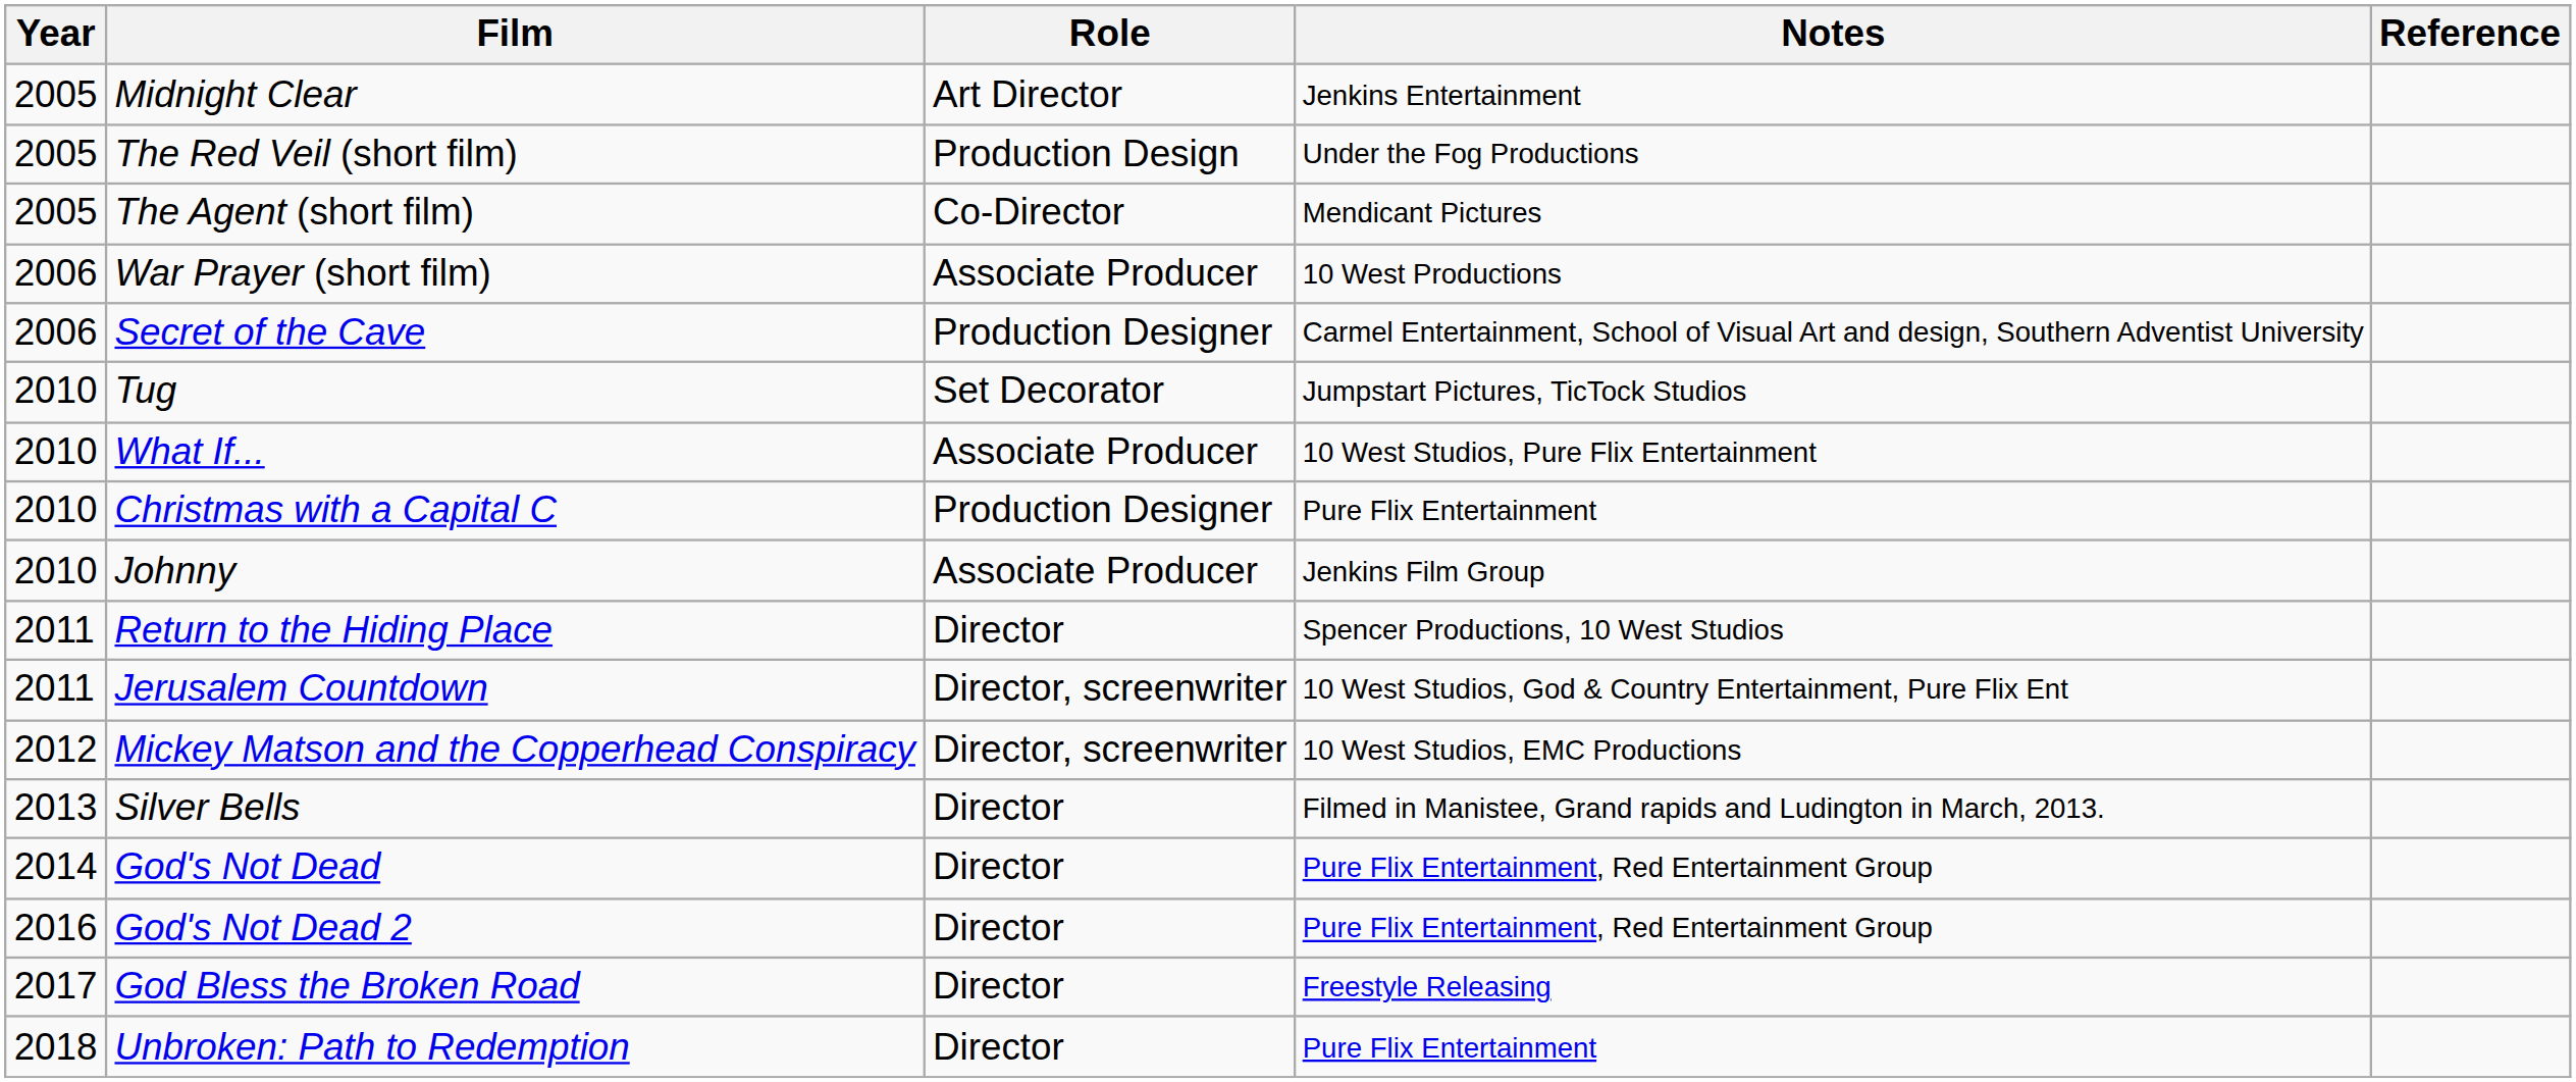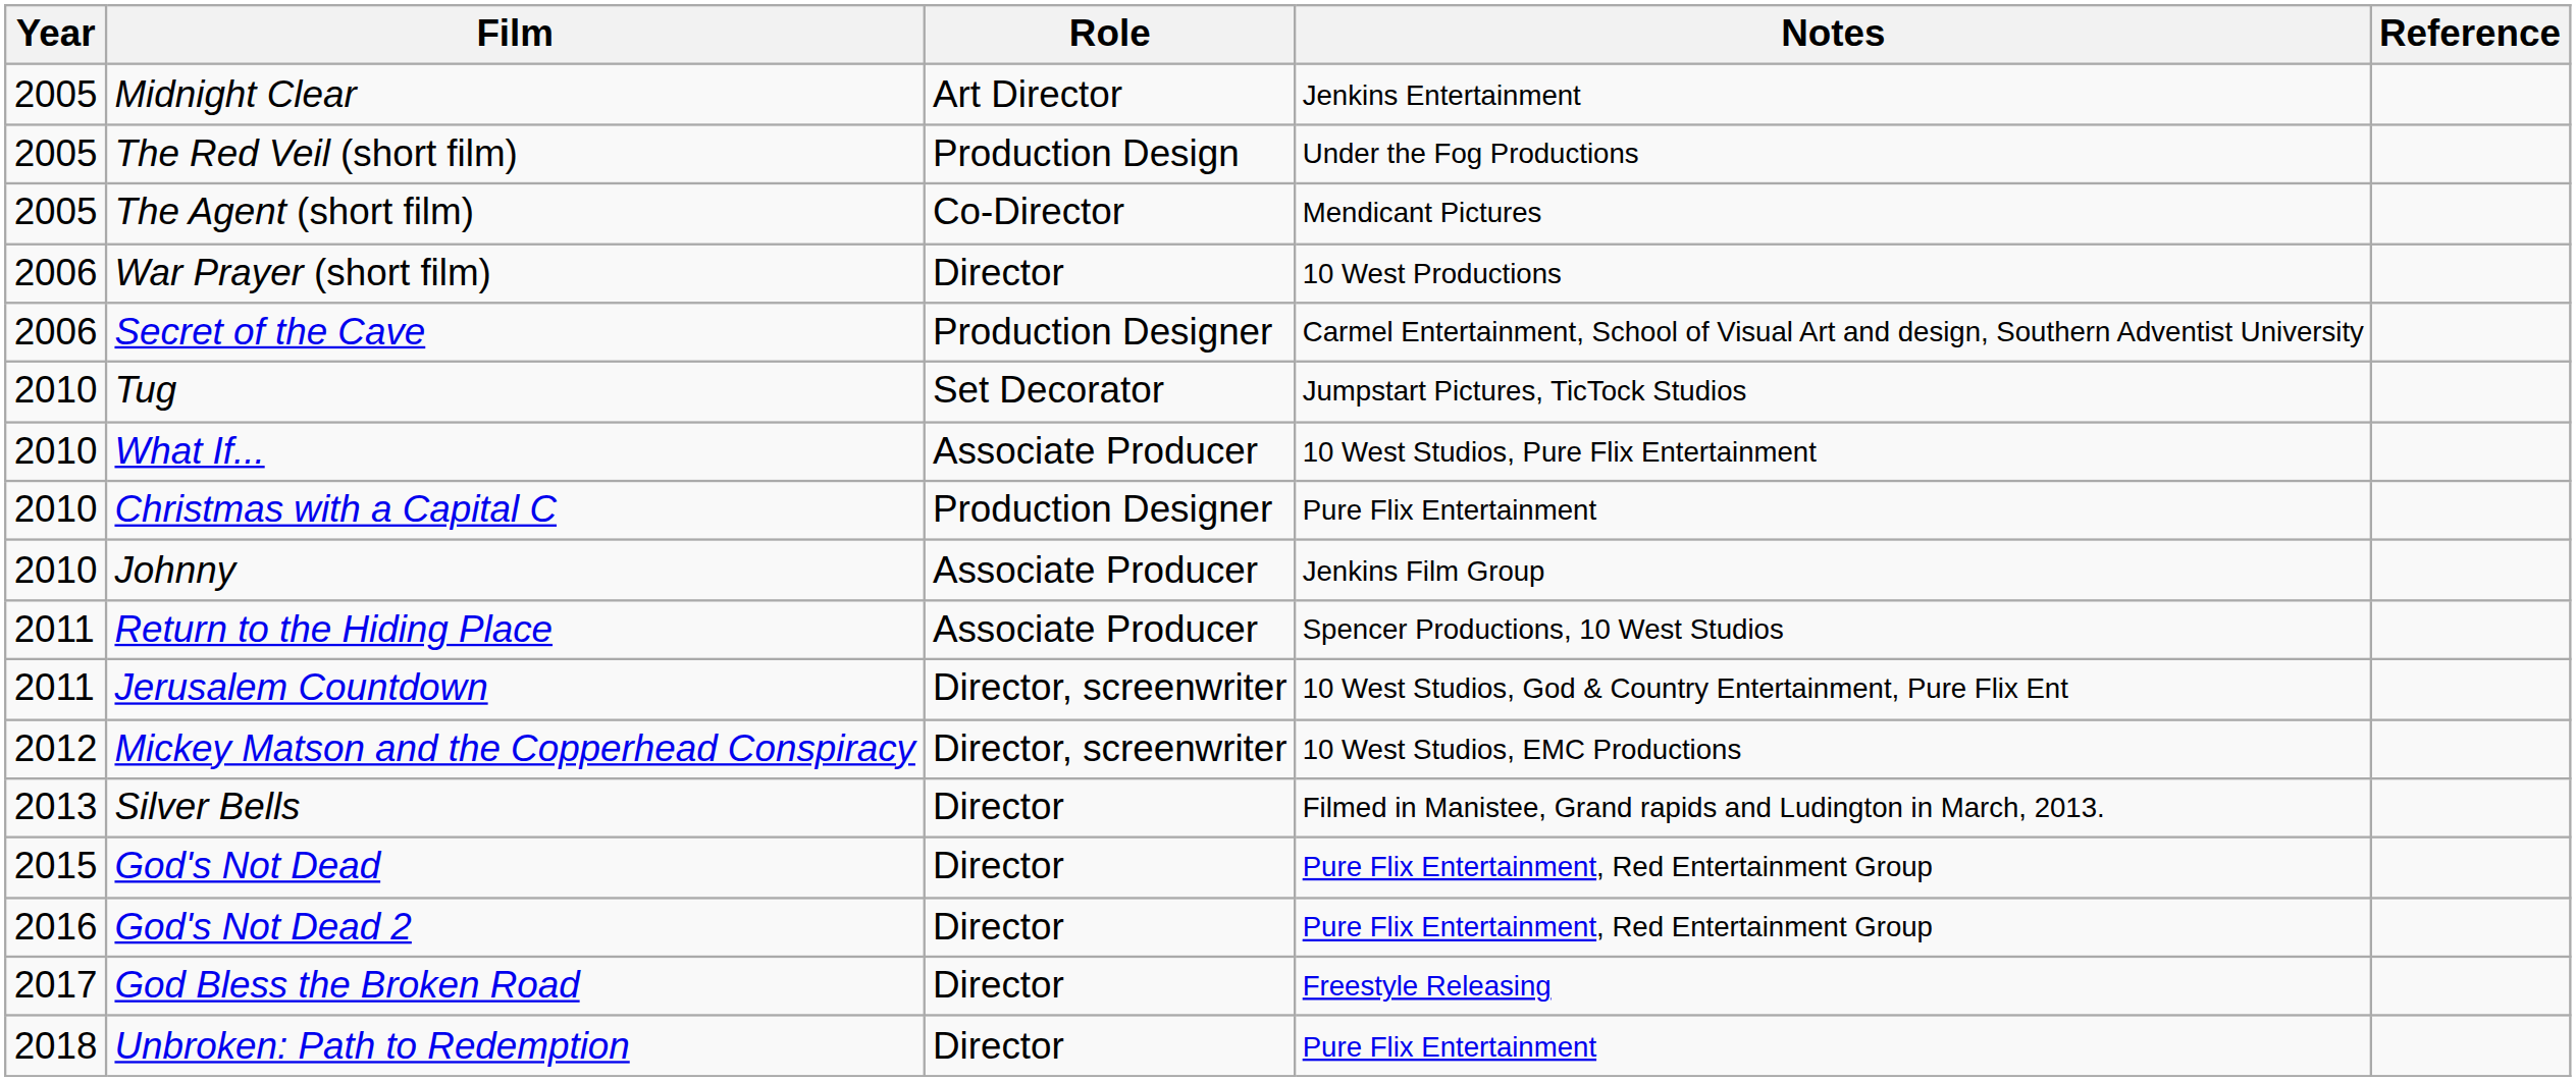War Prayer (short film) | Role: Associate Producer -> Director
Return to the Hiding Place | Role: Director -> Associate Producer
God's Not Dead | Year: 2014 -> 2015
